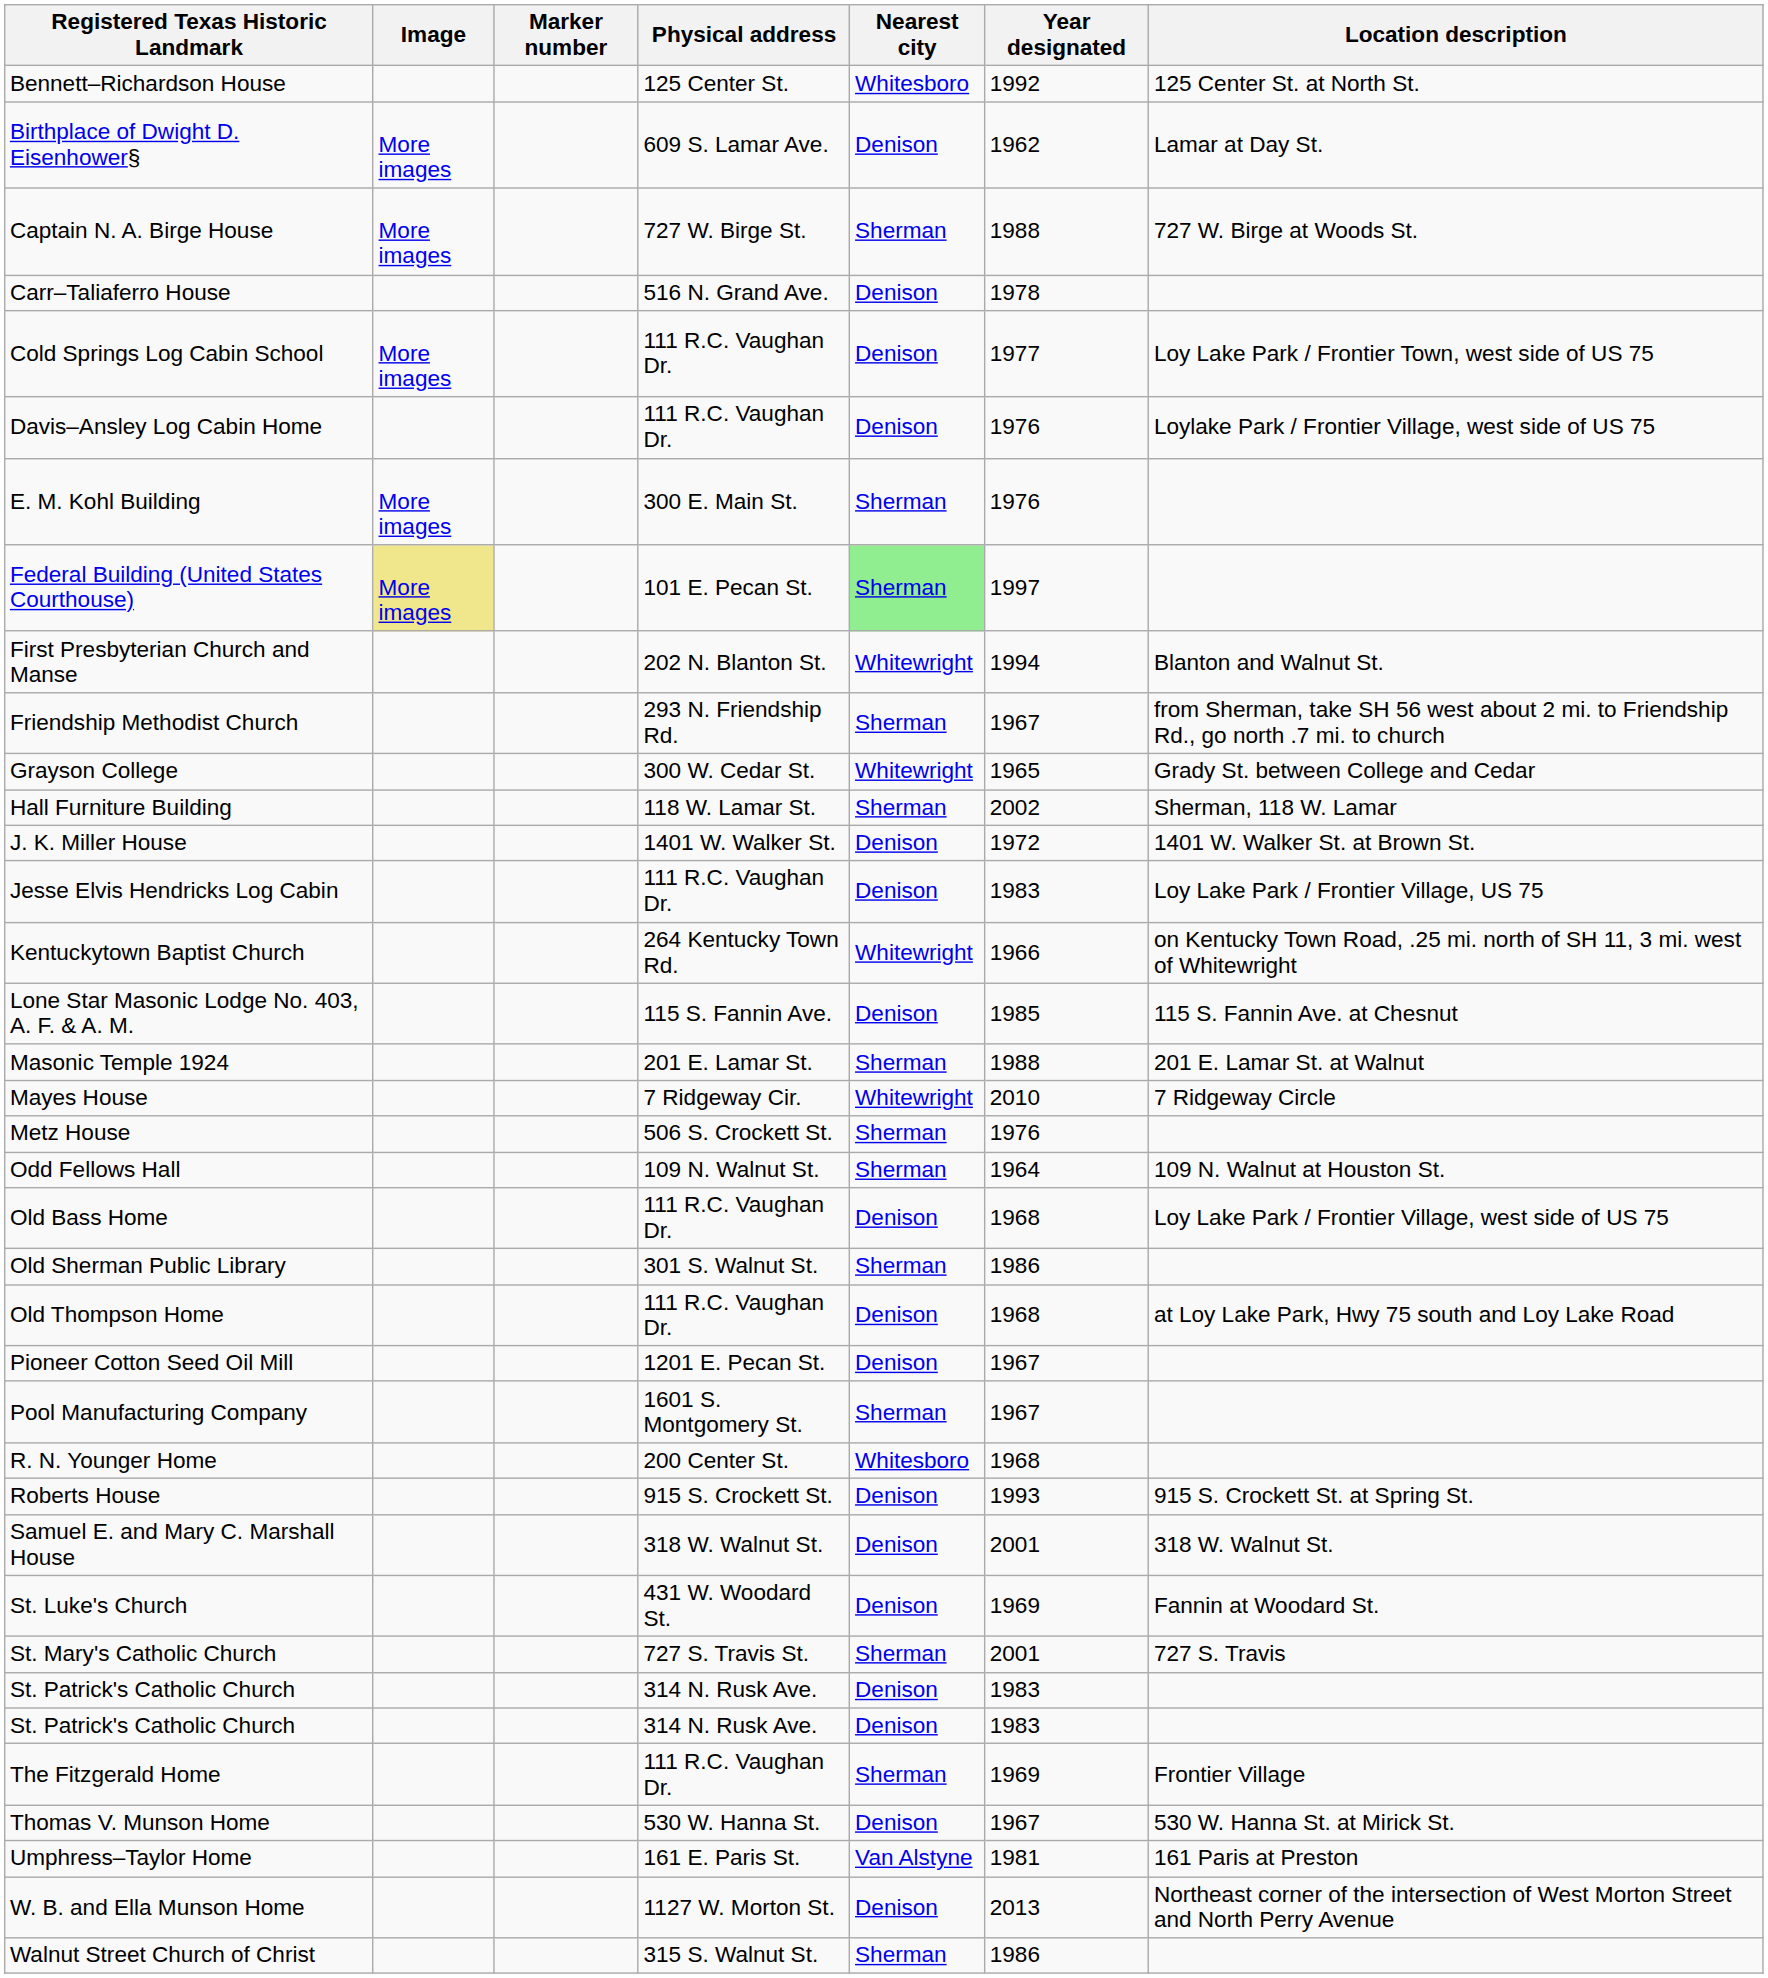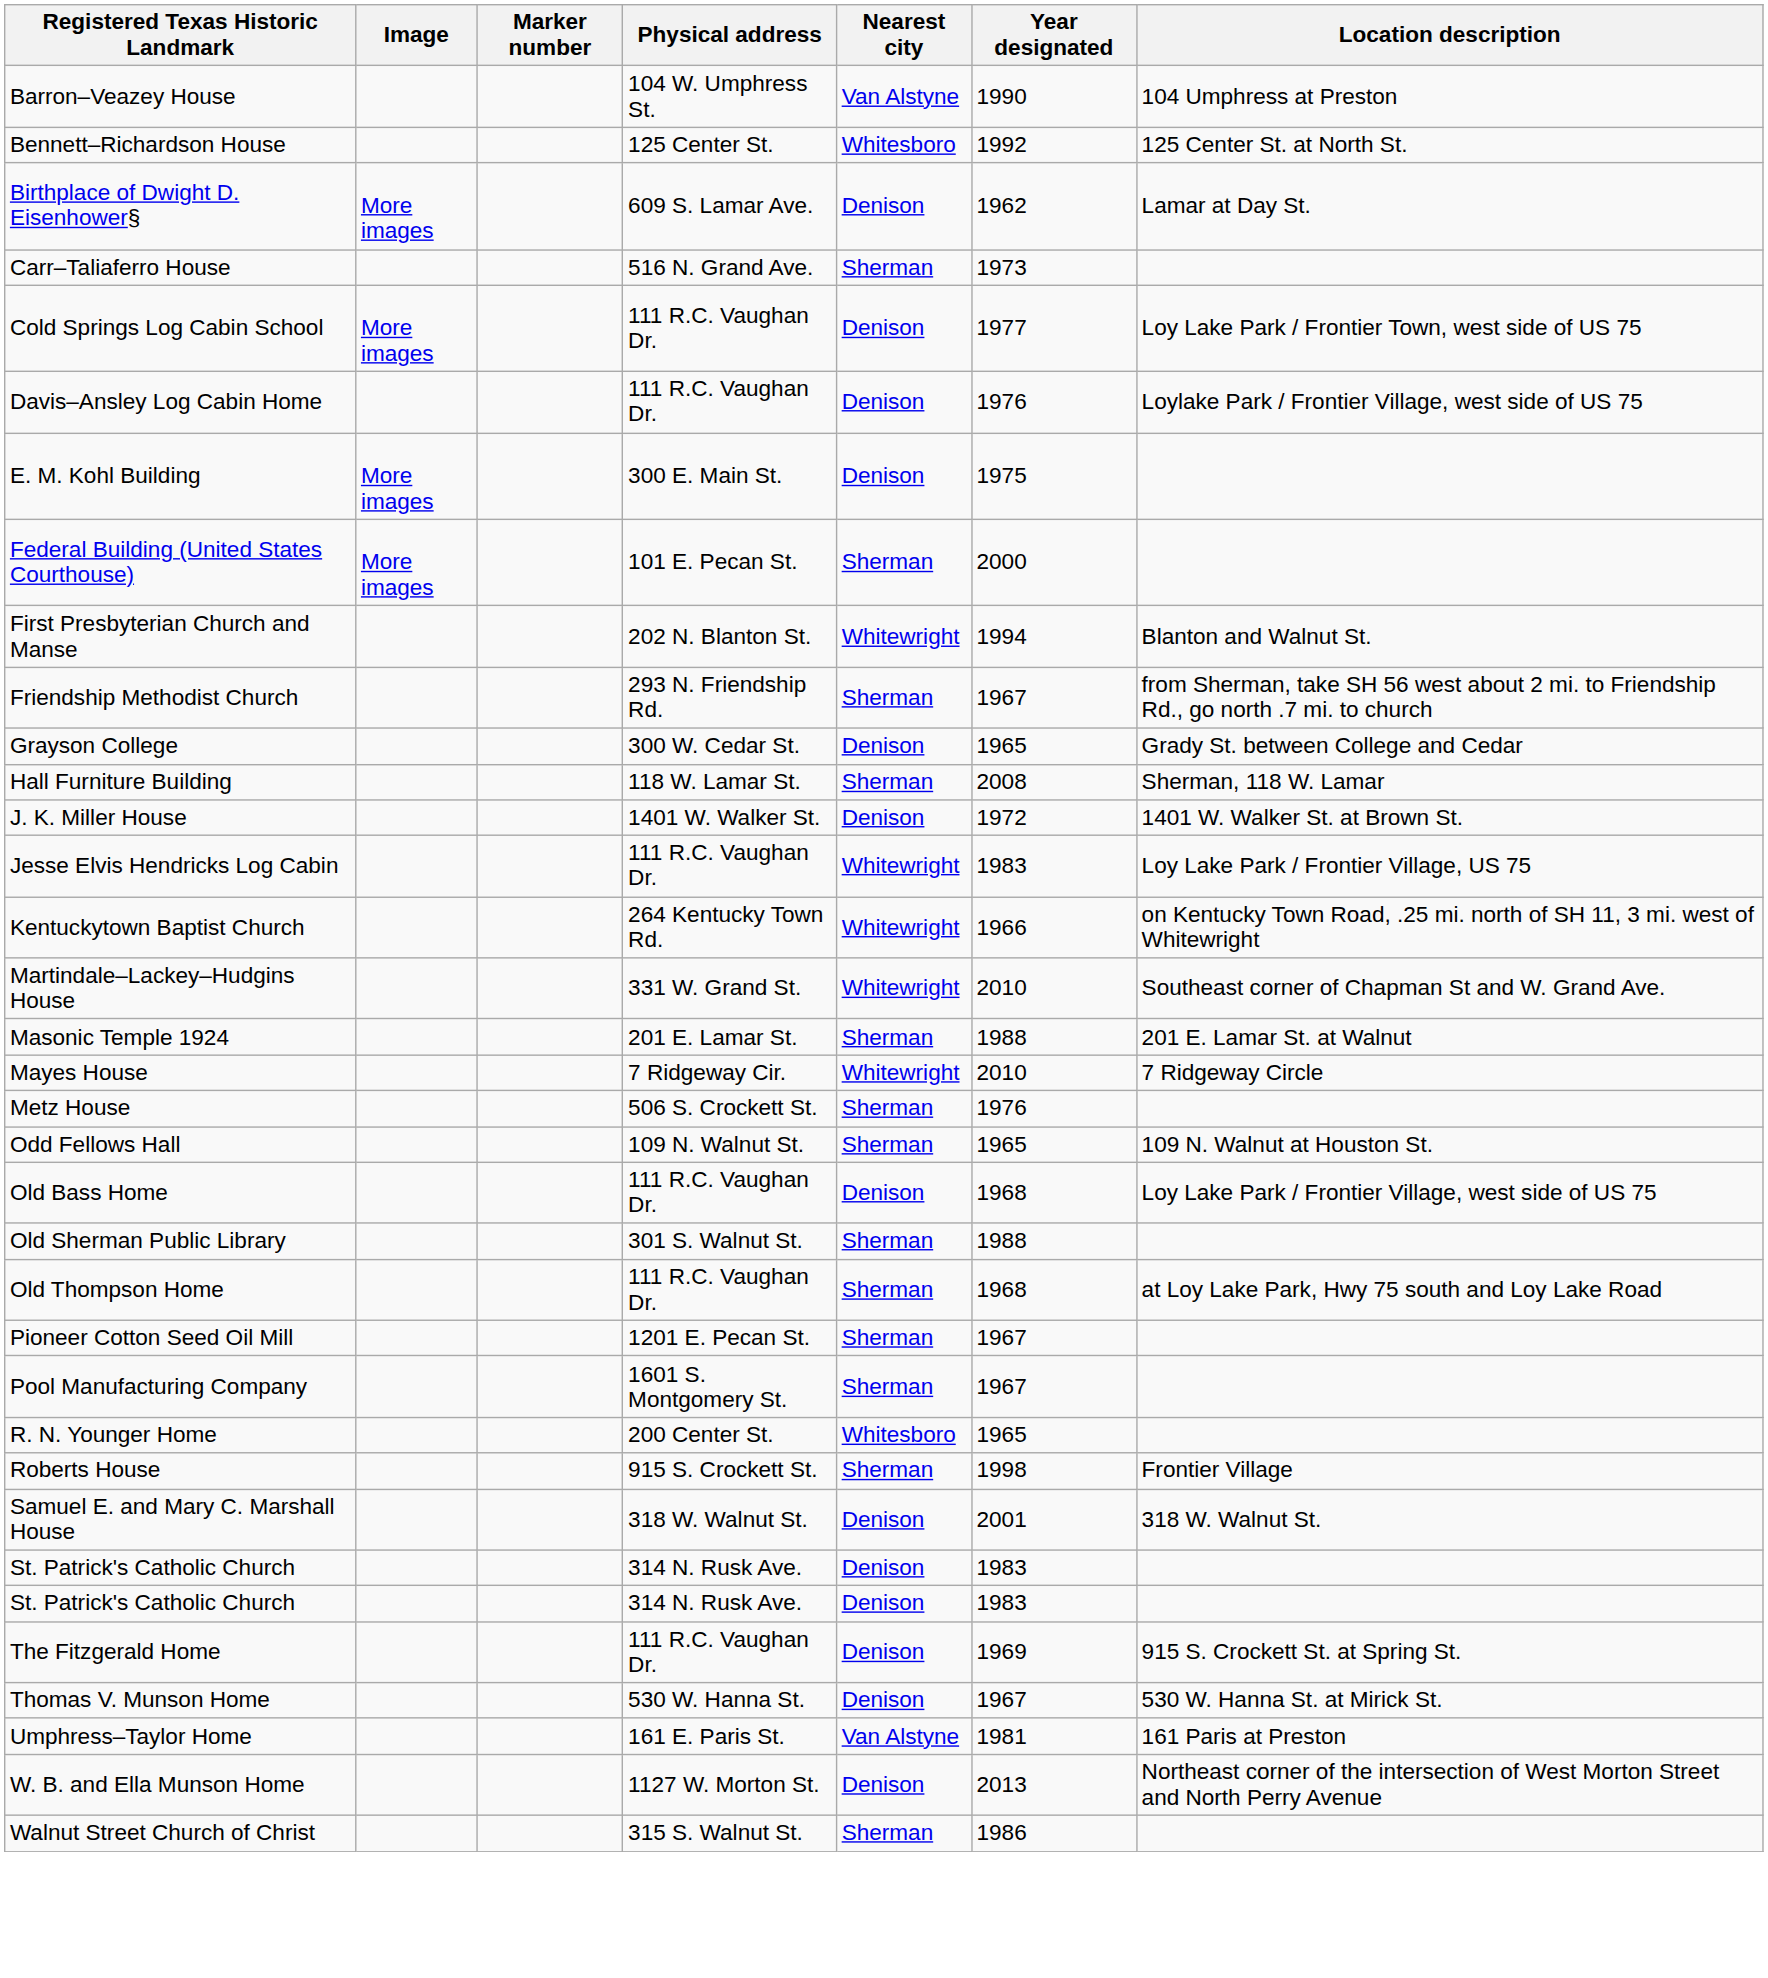+ row: Barron–Veazey House | 104 W. Umphress St. | Van Alstyne | 1990 | 104 Umphress at Preston
- row: Captain N. A. Birge House | More images | 727 W. Birge St. | Sherman | 1988 | 727 W. Birge at Woods St.
Carr–Taliaferro House | Nearest city: Denison -> Sherman
Carr–Taliaferro House | Year designated: 1978 -> 1973
E. M. Kohl Building | Nearest city: Sherman -> Denison
E. M. Kohl Building | Year designated: 1976 -> 1975
Federal Building (United States Courthouse) | Image: khaki background -> no background
Federal Building (United States Courthouse) | Nearest city: lightgreen background -> no background
Federal Building (United States Courthouse) | Year designated: 1997 -> 2000
Grayson College | Nearest city: Whitewright -> Denison
Hall Furniture Building | Year designated: 2002 -> 2008
Jesse Elvis Hendricks Log Cabin | Nearest city: Denison -> Whitewright
- row: Lone Star Masonic Lodge No. 403, A. F. & A. M. | 115 S. Fannin Ave. | Denison | 1985 | 115 S. Fannin Ave. at Chesnut
+ row: Martindale–Lackey–Hudgins House | 331 W. Grand St. | Whitewright | 2010 | Southeast corner of Chapman St and W. Grand Ave.
Odd Fellows Hall | Year designated: 1964 -> 1965
Old Sherman Public Library | Year designated: 1986 -> 1988
Old Thompson Home | Nearest city: Denison -> Sherman
Pioneer Cotton Seed Oil Mill | Nearest city: Denison -> Sherman
R. N. Younger Home | Year designated: 1968 -> 1965
Roberts House | Nearest city: Denison -> Sherman
Roberts House | Year designated: 1993 -> 1998
Roberts House | Location description: 915 S. Crockett St. at Spring St. -> Frontier Village
- row: St. Luke's Church | 431 W. Woodard St. | Denison | 1969 | Fannin at Woodard St.
- row: St. Mary's Catholic Church | 727 S. Travis St. | Sherman | 2001 | 727 S. Travis
The Fitzgerald Home | Nearest city: Sherman -> Denison
The Fitzgerald Home | Location description: Frontier Village -> 915 S. Crockett St. at Spring St.
